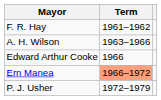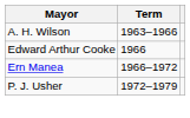- row: F. R. Hay | 1961–1962
Ern Manea | Term: lightsalmon background -> no background
